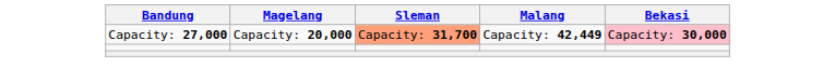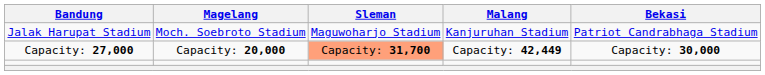+ row: Jalak Harupat Stadium | Moch. Soebroto Stadium | Maguwoharjo Stadium | Kanjuruhan Stadium | Patriot Candrabhaga Stadium
Capacity: 27,000 | Bekasi: pink background -> no background
